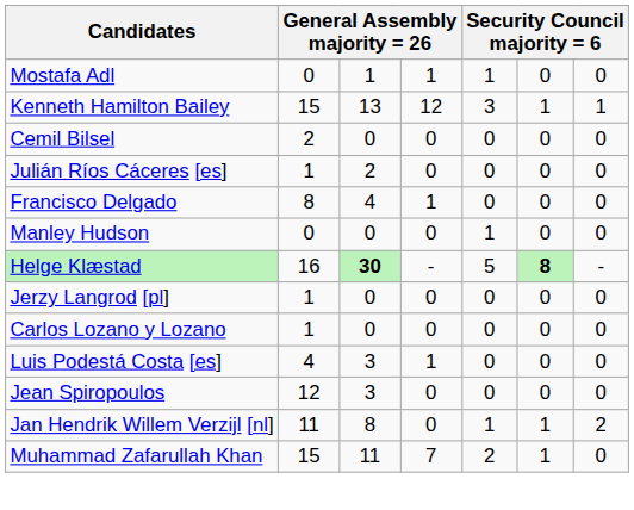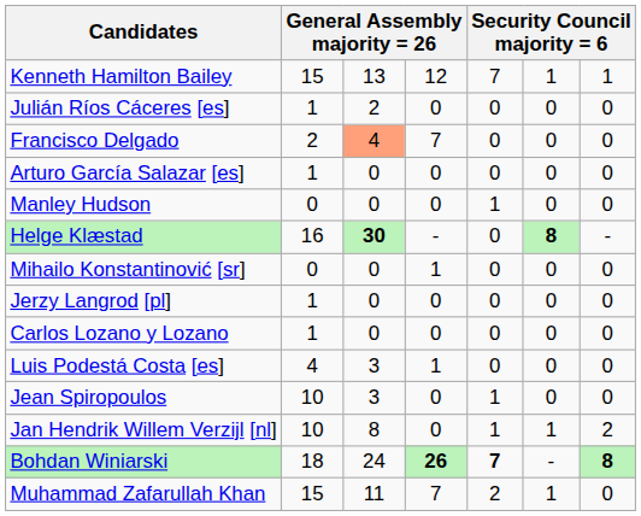- row: Mostafa Adl | 0 | 1 | 1 | 1 | 0 | 0
Kenneth Hamilton Bailey | column 5: 3 -> 7
- row: Cemil Bilsel | 2 | 0 | 0 | 0 | 0 | 0
Francisco Delgado | column 2: 8 -> 2
Francisco Delgado | column 3: no background -> lightsalmon background
Francisco Delgado | column 4: 1 -> 7
+ row: Arturo García Salazar [es] | 1 | 0 | 0 | 0 | 0 | 0
Helge Klæstad | column 5: 5 -> 0
+ row: Mihailo Konstantinović [sr] | 0 | 0 | 1 | 0 | 0 | 0
Jean Spiropoulos | column 2: 12 -> 10
Jean Spiropoulos | column 5: 0 -> 1
Jan Hendrik Willem Verzijl [nl] | column 2: 11 -> 10
+ row: Bohdan Winiarski | 18 | 24 | 26 | 7 | - | 8
